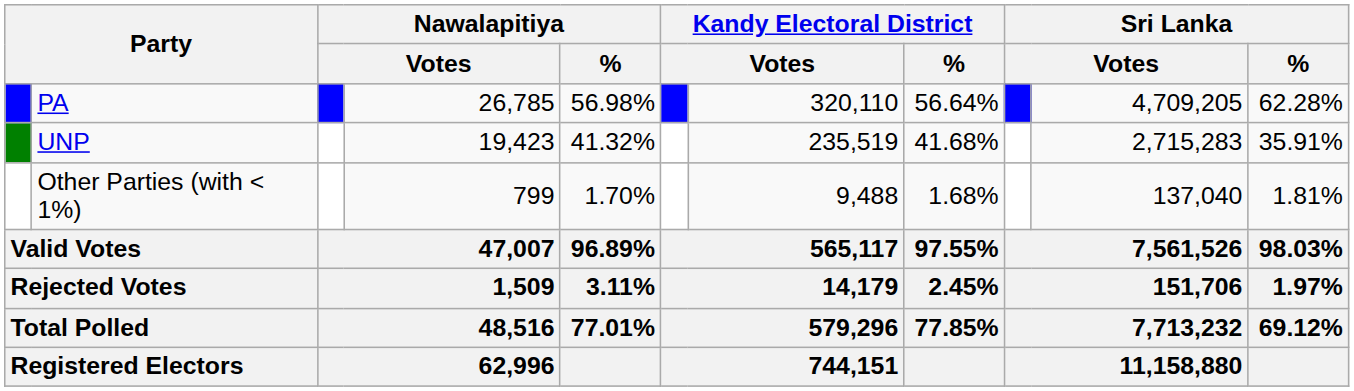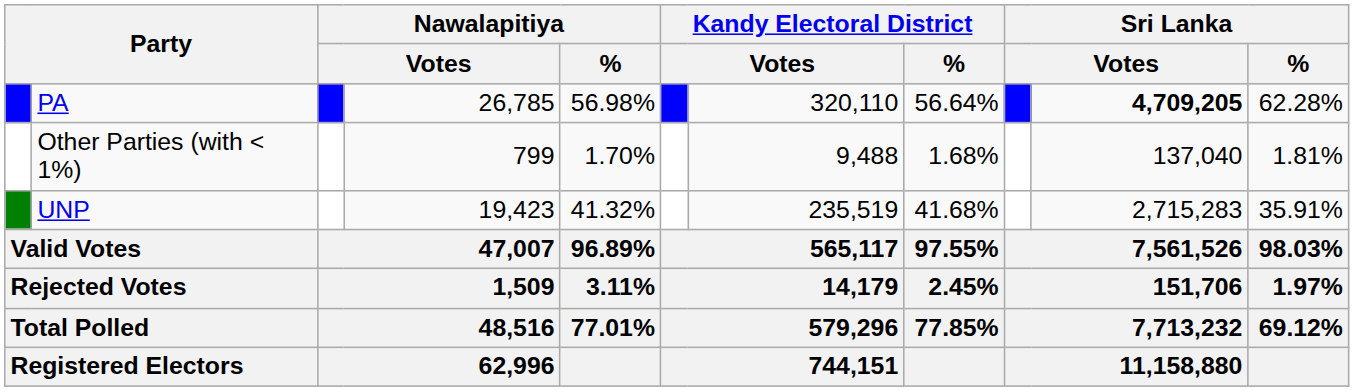PA | column 10: normal -> bold
rows swapped: UNP <-> Other Parties (with < 1%)
